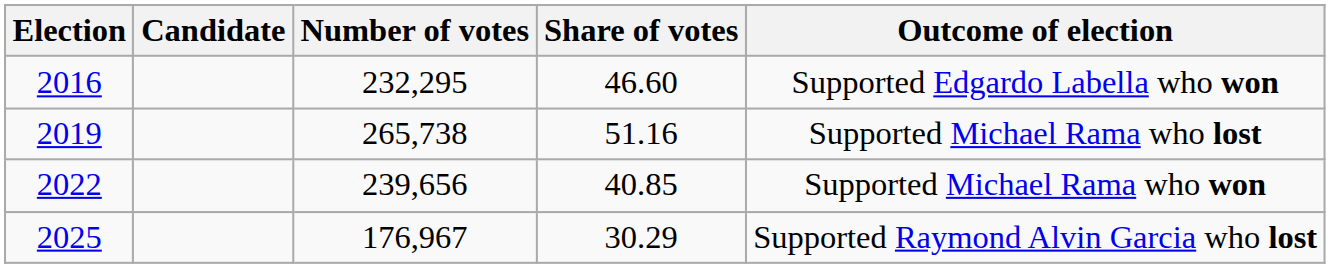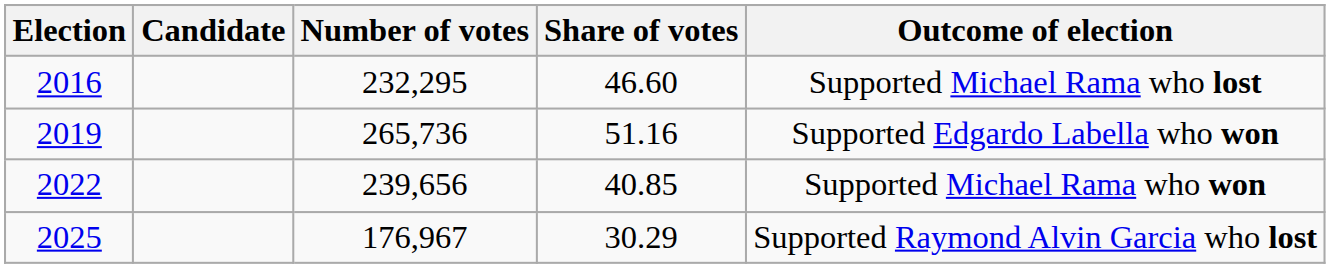2016 | Outcome of election: Supported Edgardo Labella who won -> Supported Michael Rama who lost
2019 | Number of votes: 265,738 -> 265,736
2019 | Outcome of election: Supported Michael Rama who lost -> Supported Edgardo Labella who won
